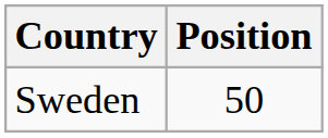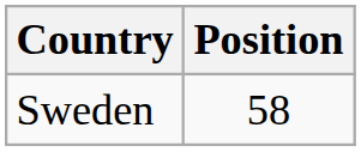Sweden | Position: 50 -> 58
